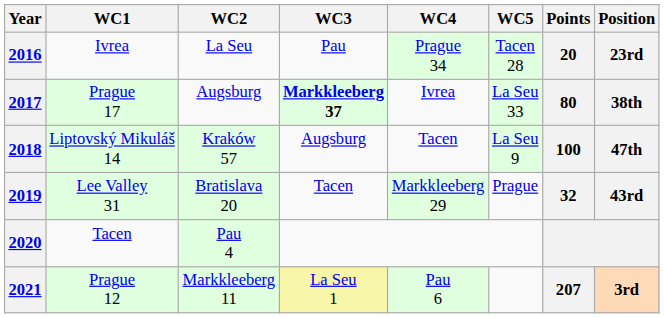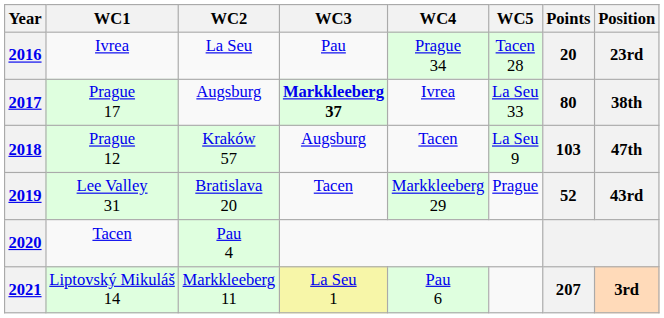2018 | WC1: Liptovský Mikuláš 14 -> Prague 12
2018 | Points: 100 -> 103
2019 | Points: 32 -> 52
2021 | WC1: Prague 12 -> Liptovský Mikuláš 14
